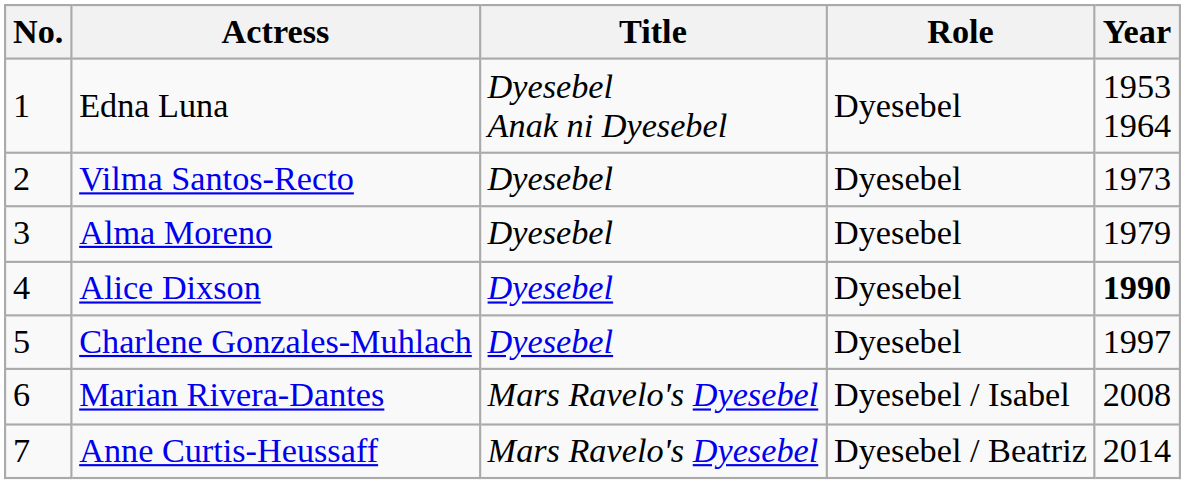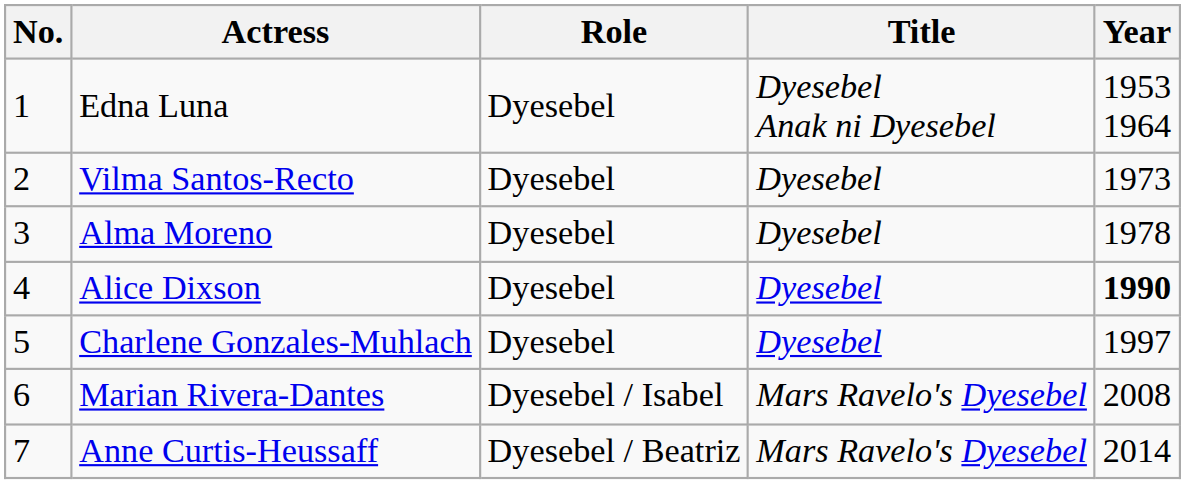columns swapped: Role <-> Title
Alma Moreno | Year: 1979 -> 1978
